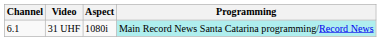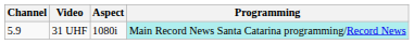31 UHF | Channel: 6.1 -> 5.9
